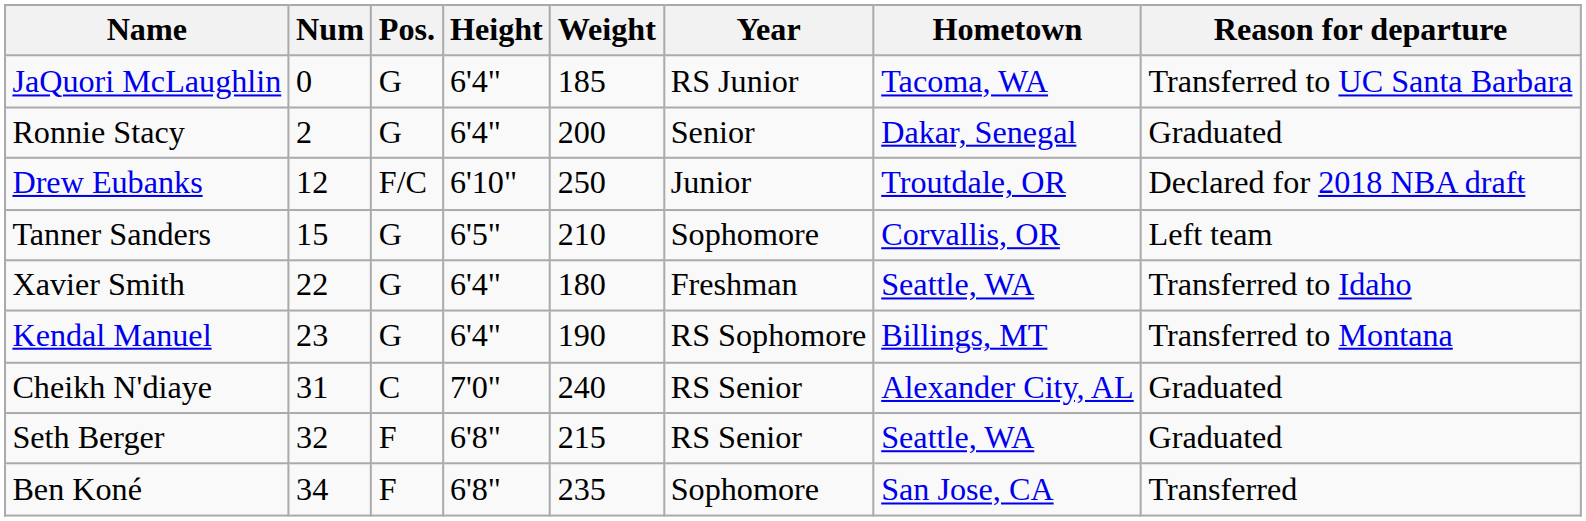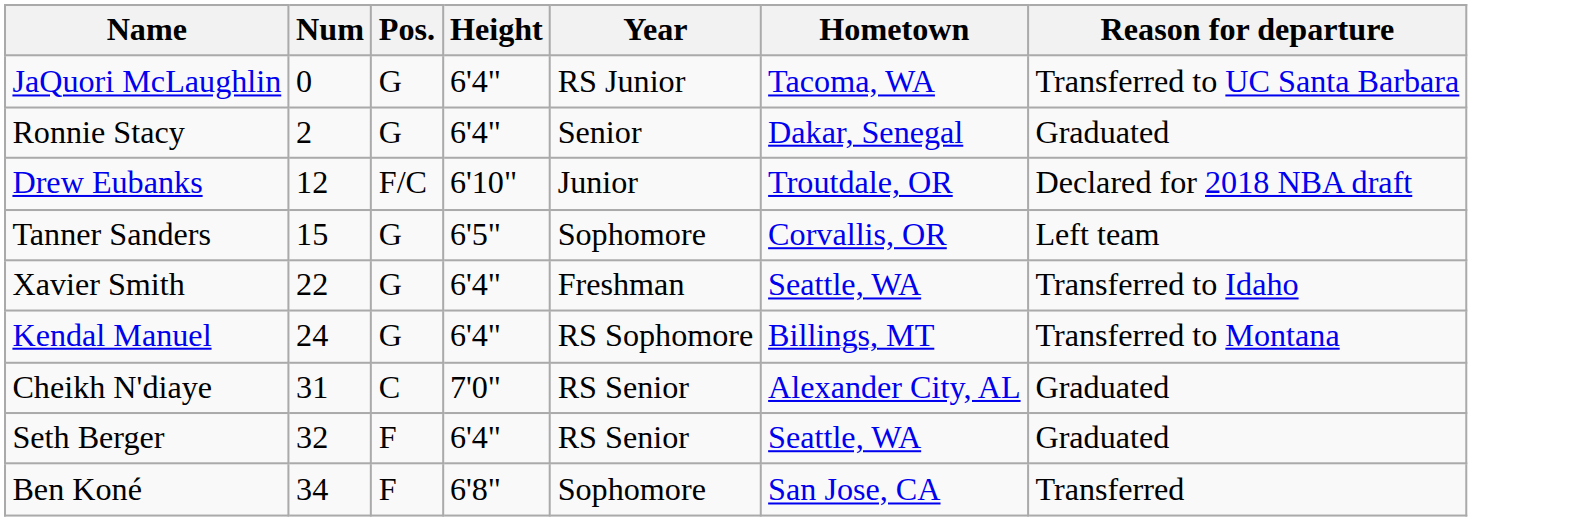- column: Weight | 185 | 200 | 250 | 210 | 180 | 190 | 240 | 215 | 235
Kendal Manuel | Num: 23 -> 24
Seth Berger | Height: 6'8" -> 6'4"
